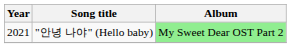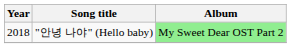"안녕 나야" (Hello baby) | Year: 2021 -> 2018
